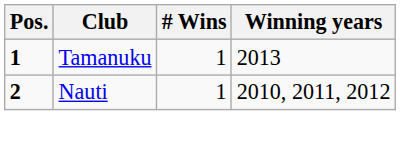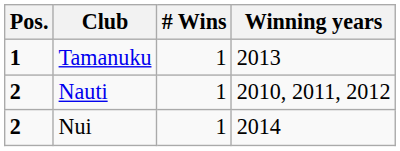+ row: 2 | Nui | 1 | 2014
